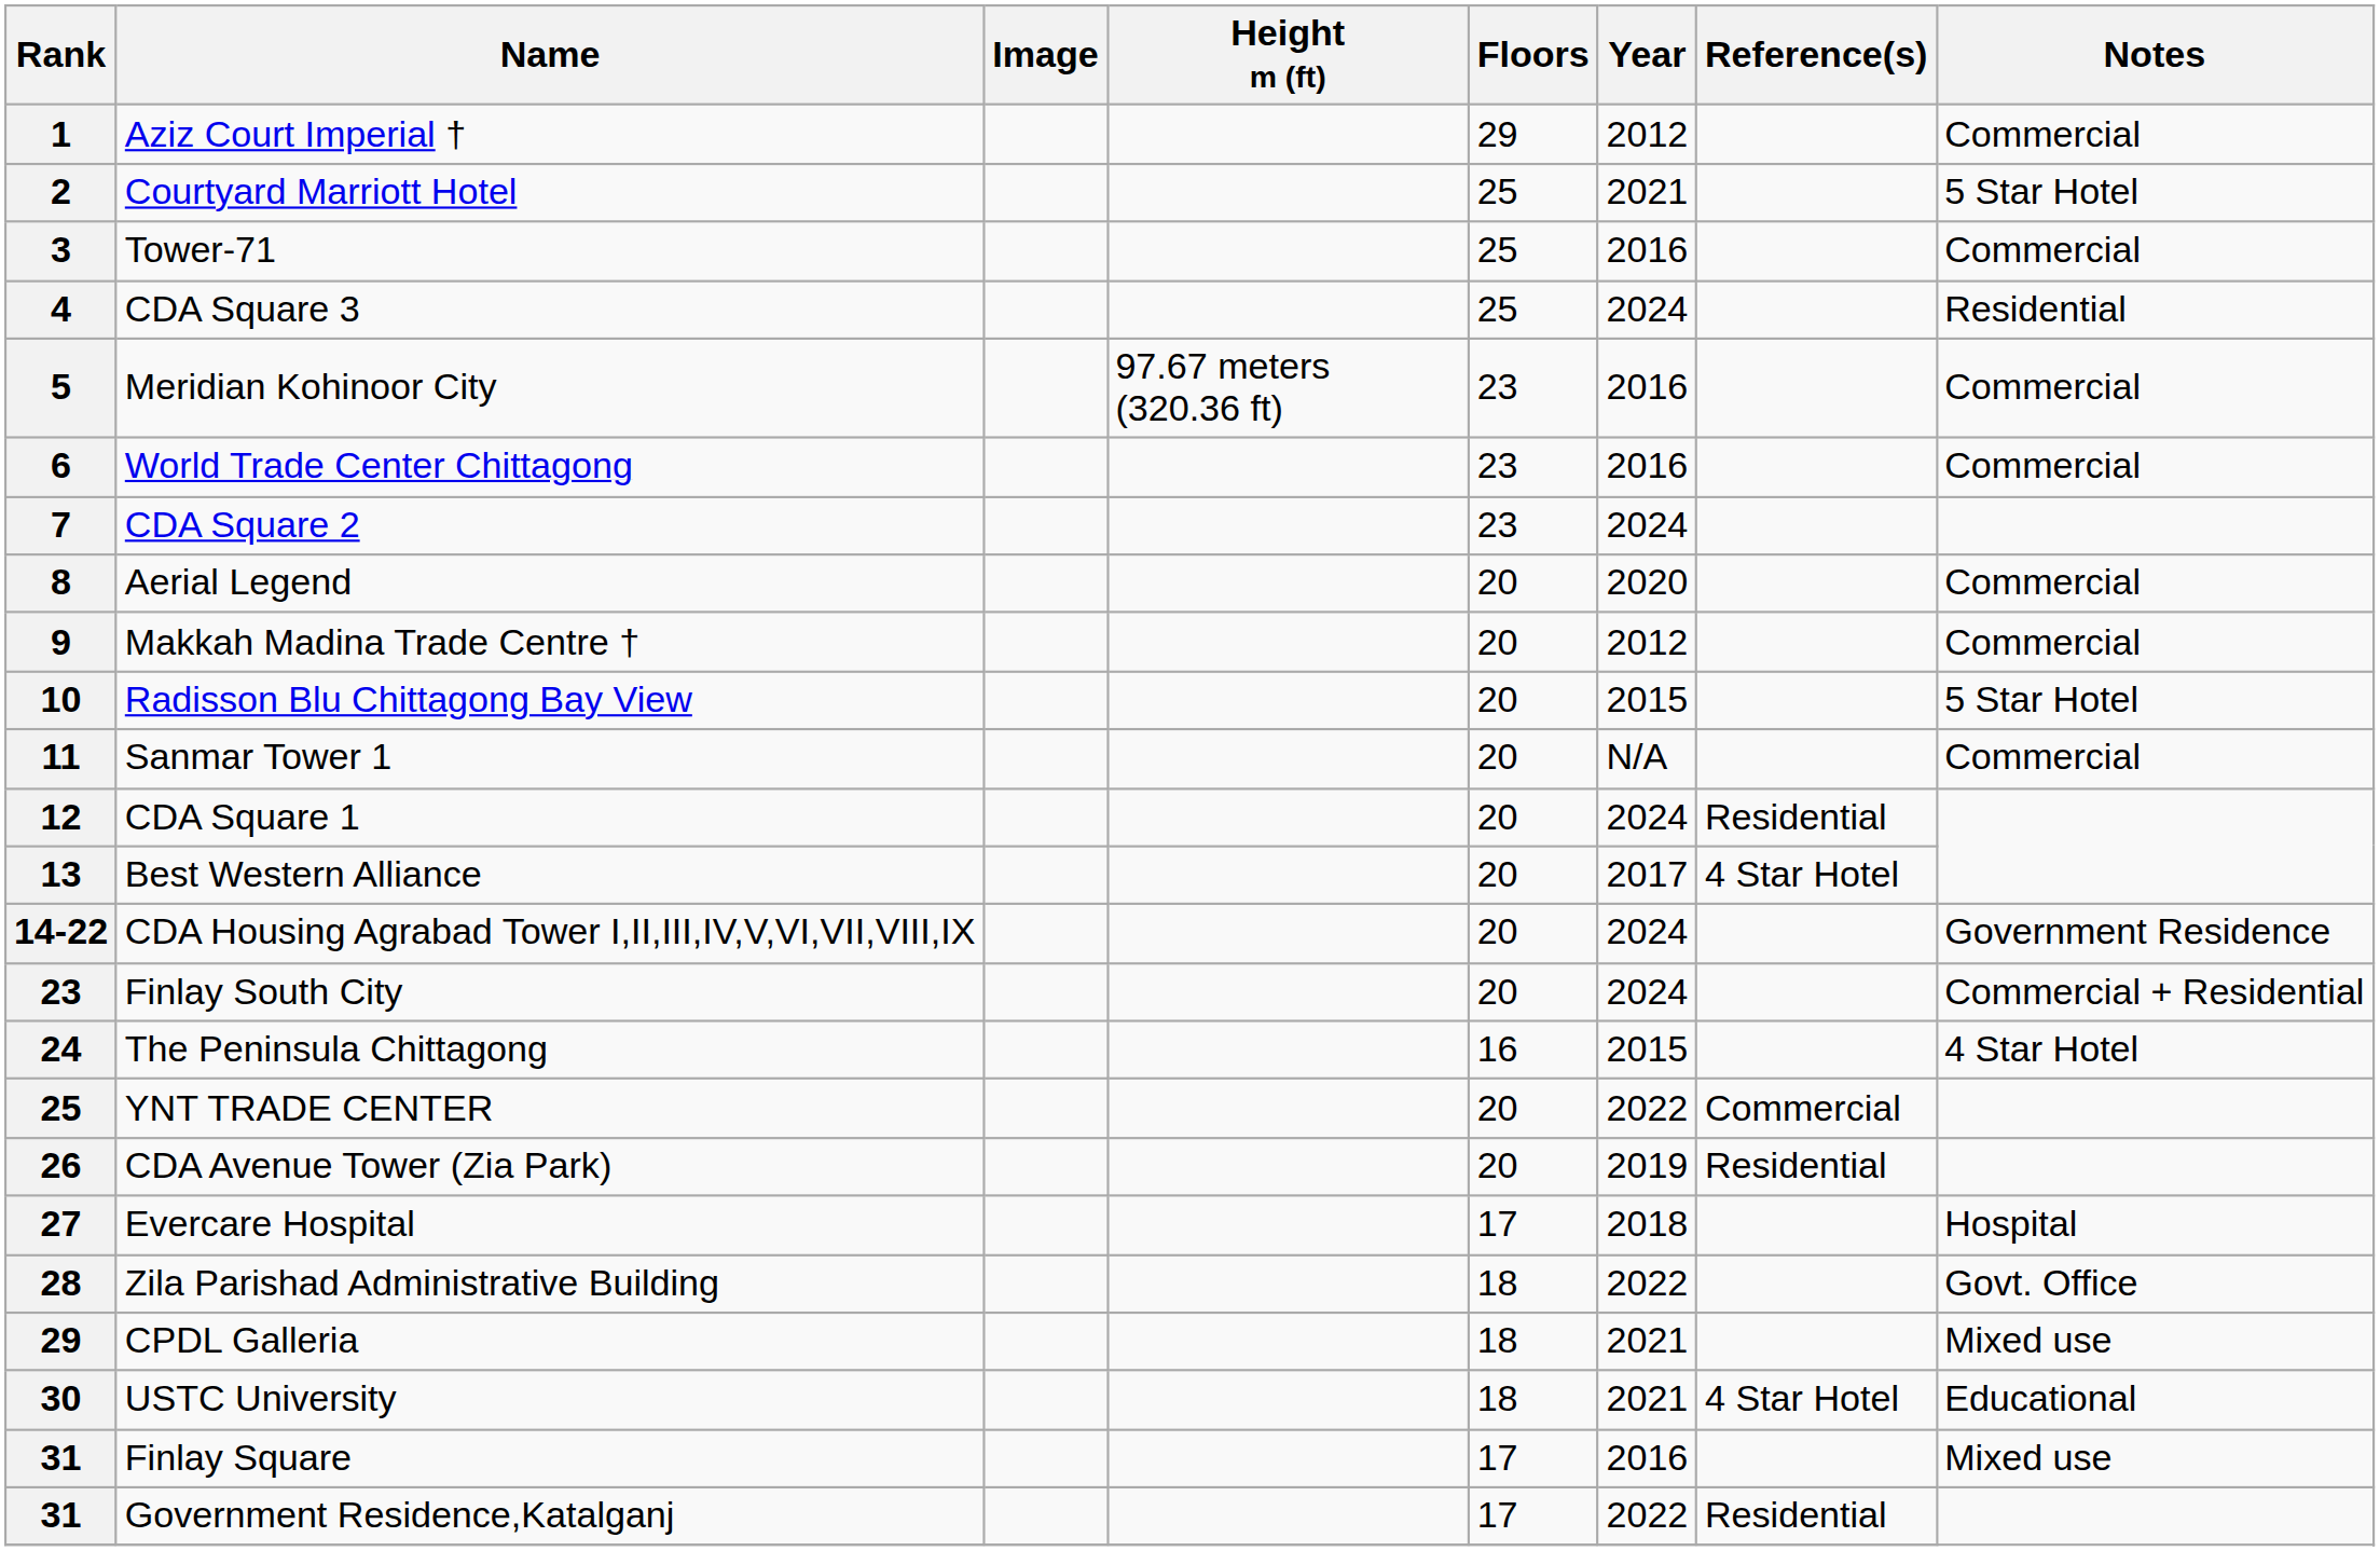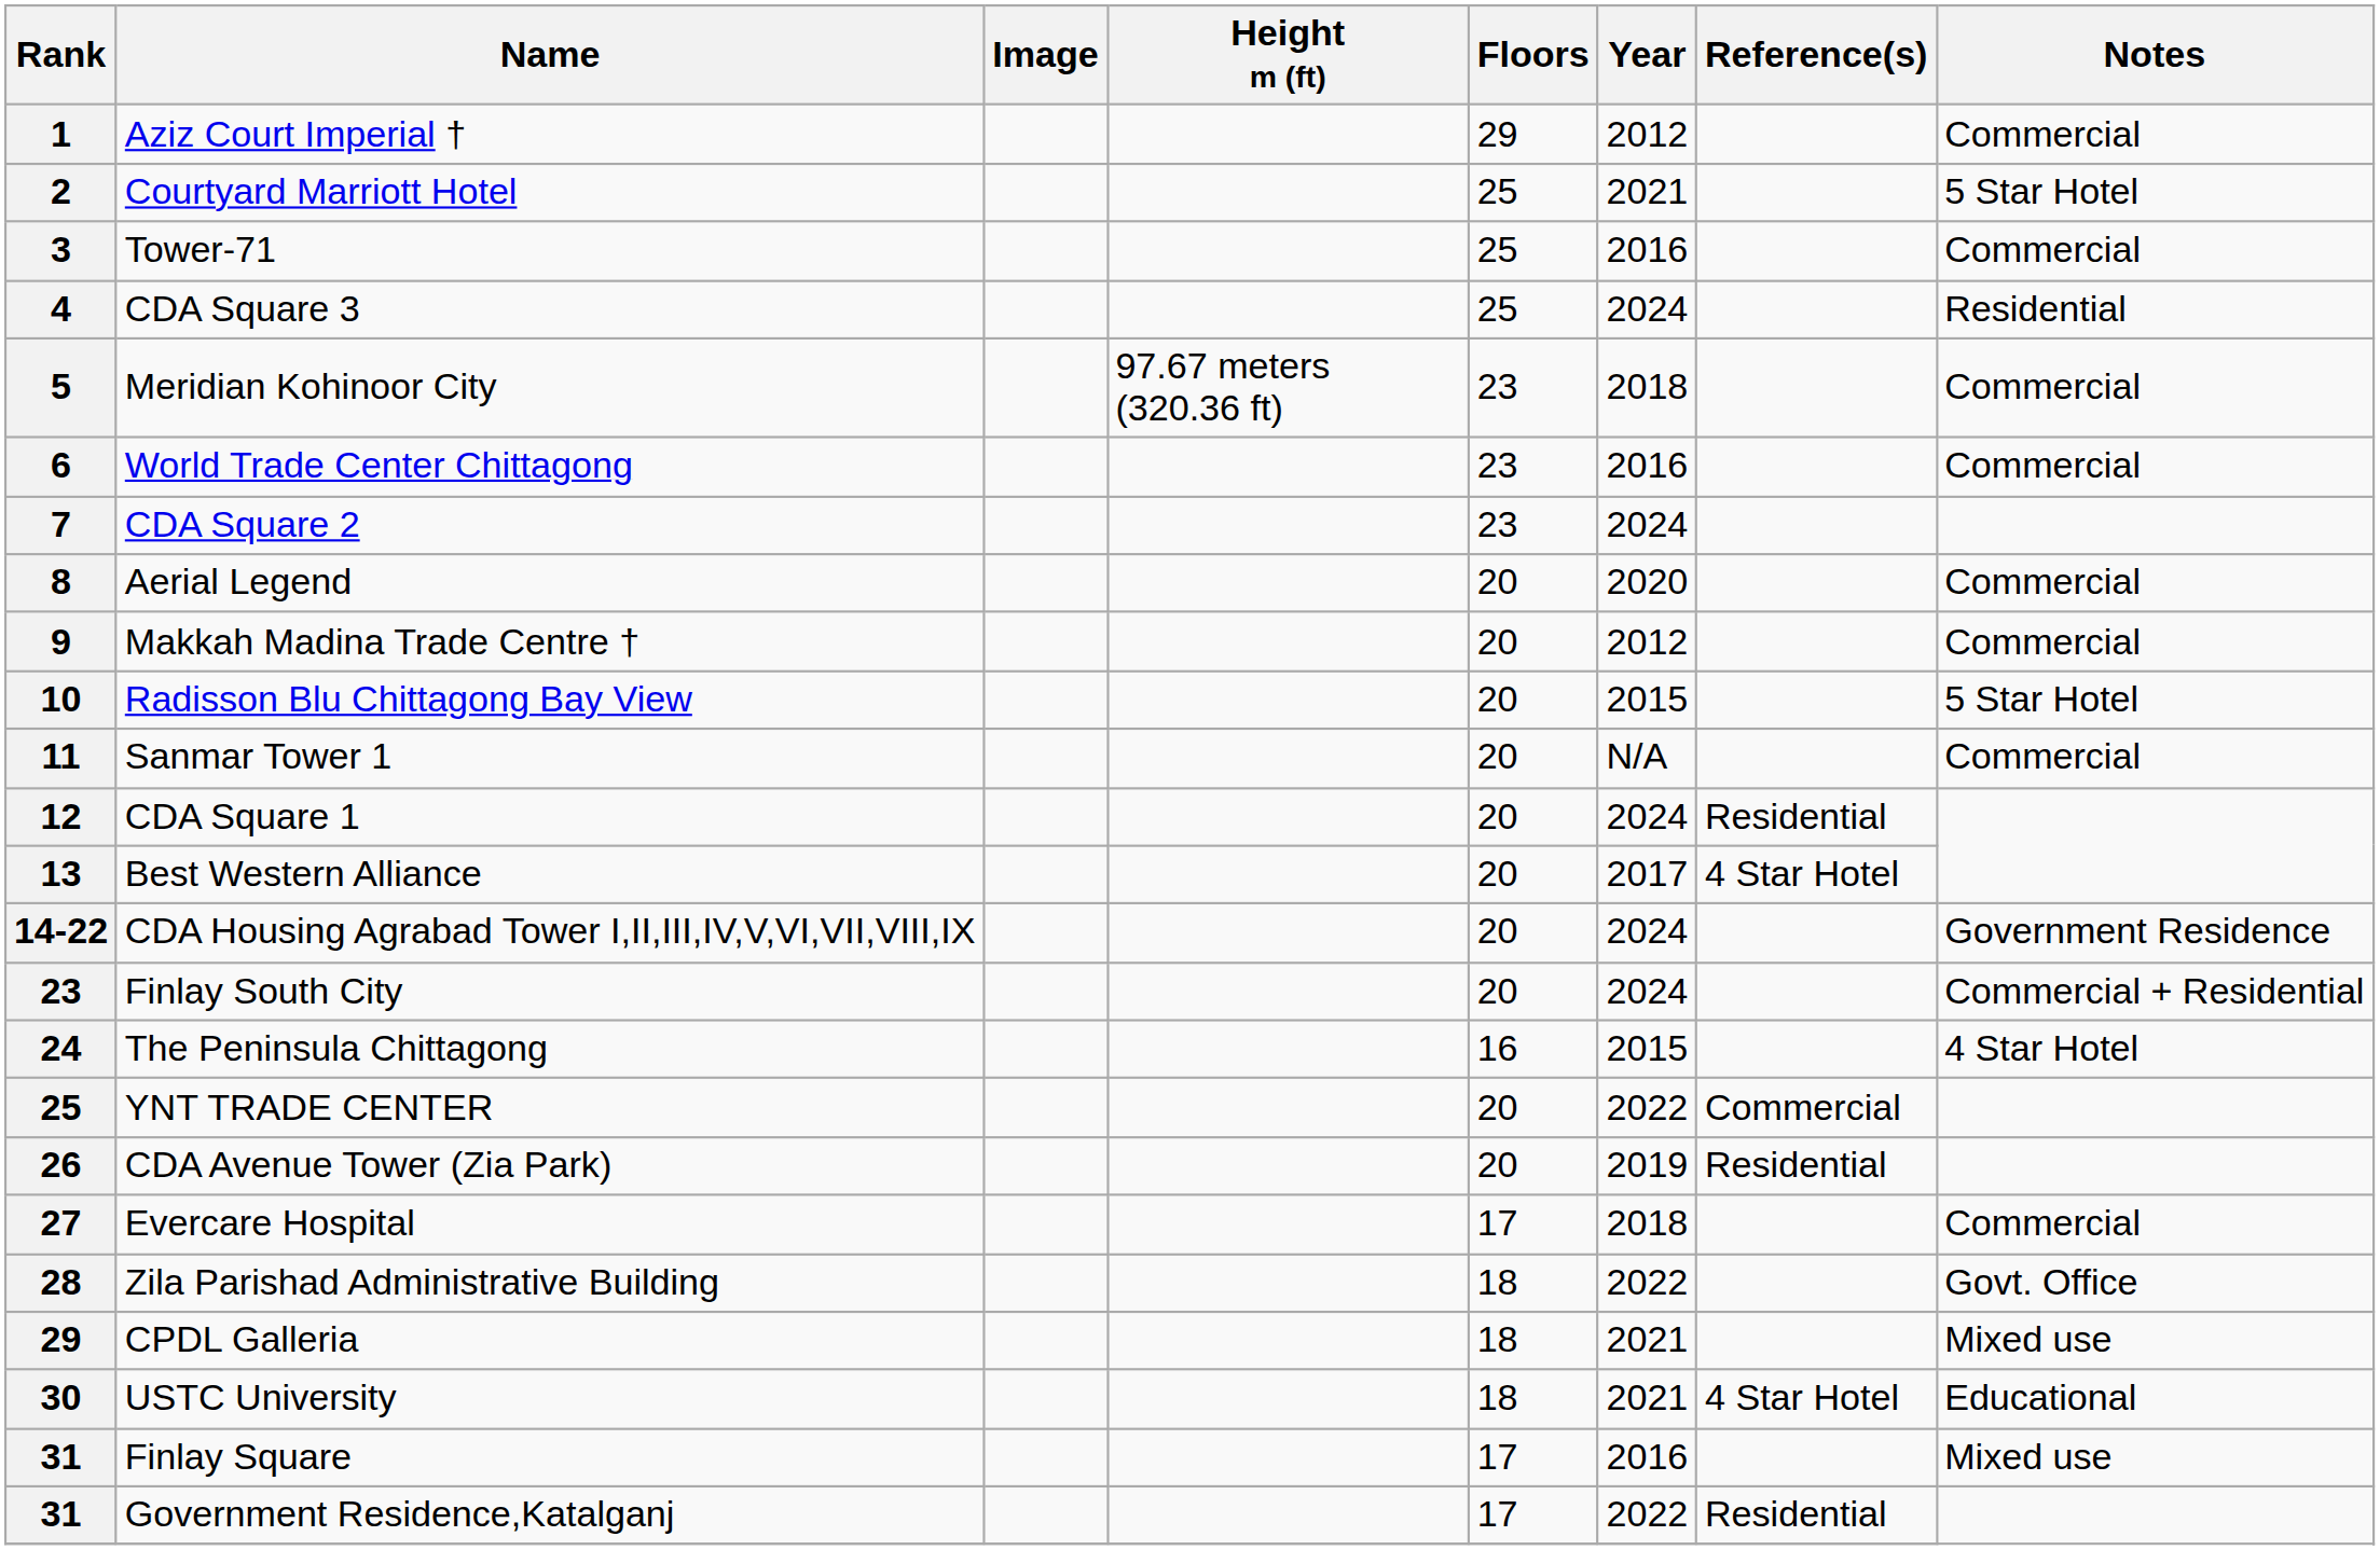Meridian Kohinoor City | Year: 2016 -> 2018
Evercare Hospital | Notes: Hospital -> Commercial
